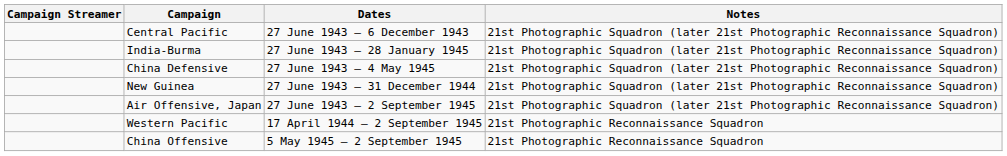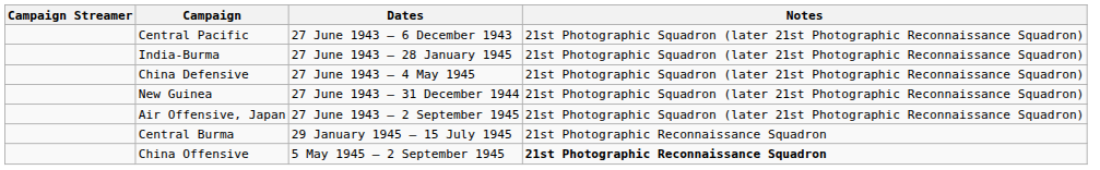- row: Western Pacific | 17 April 1944 – 2 September 1945 | 21st Photographic Reconnaissance Squadron
+ row: Central Burma | 29 January 1945 – 15 July 1945 | 21st Photographic Reconnaissance Squadron
China Offensive | Notes: normal -> bold
